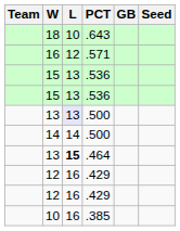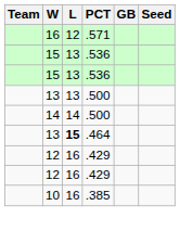- row: 18 | 10 | .643
13 / .500 | L: lavender background -> no background
